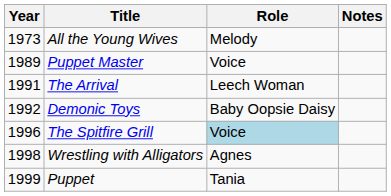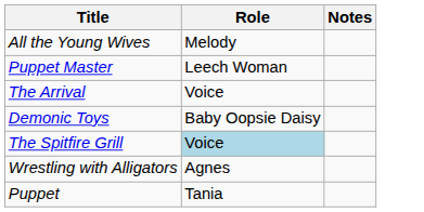- column: Year | 1973 | 1989 | 1991 | 1992 | 1996 | 1998 | 1999
Puppet Master | Role: Voice -> Leech Woman
The Arrival | Role: Leech Woman -> Voice
